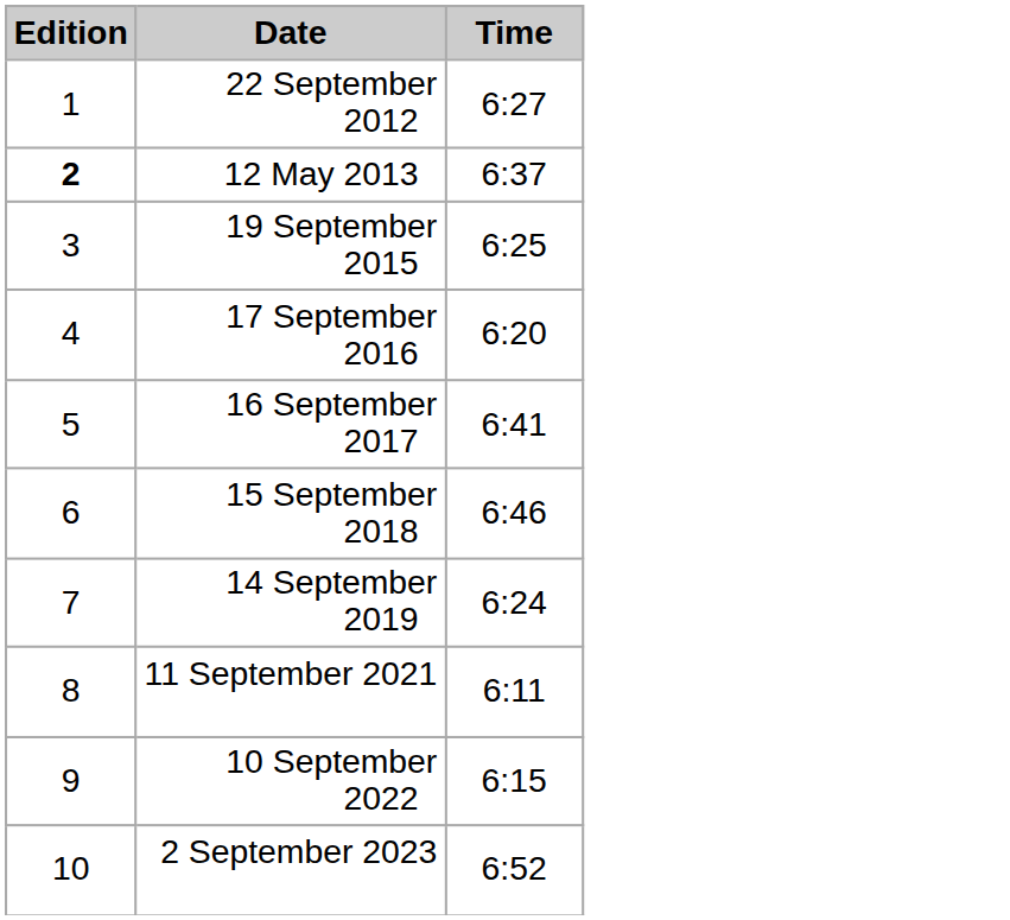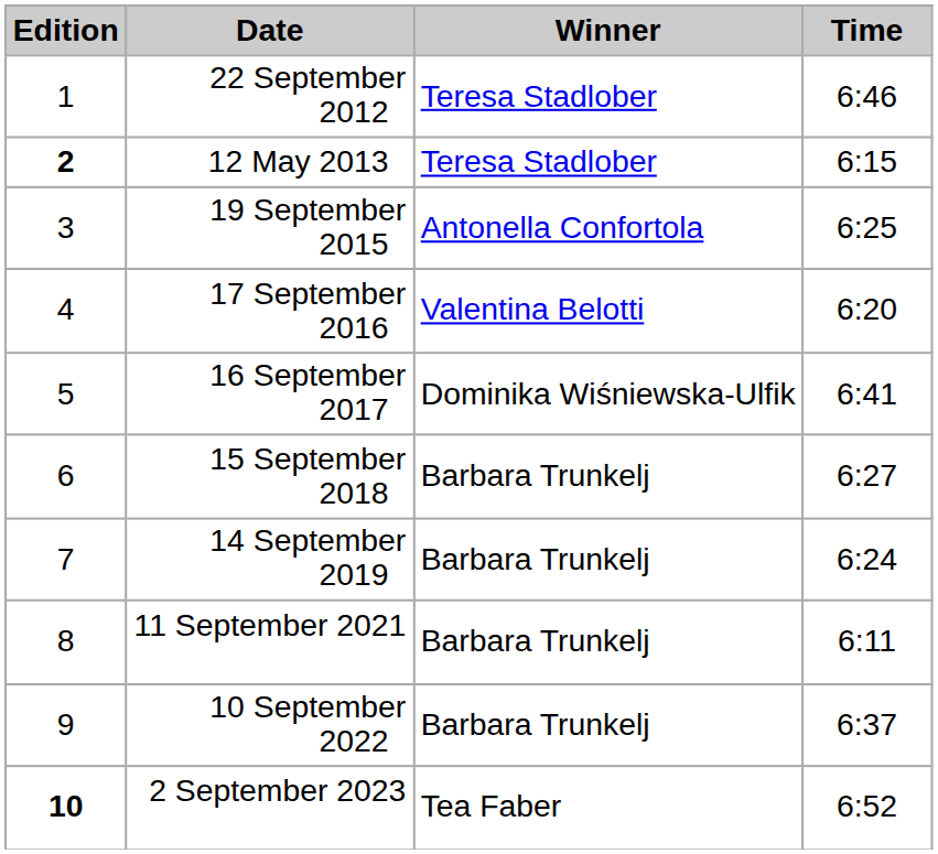+ column: Winner | Teresa Stadlober | Teresa Stadlober | Antonella Confortola | Valentina Belotti | Dominika Wiśniewska-Ulfik | Barbara Trunkelj | Barbara Trunkelj | Barbara Trunkelj | Barbara Trunkelj | Tea Faber
22 September 2012 | Time: 6:27 -> 6:46
12 May 2013 | Time: 6:37 -> 6:15
15 September 2018 | Time: 6:46 -> 6:27
10 September 2022 | Time: 6:15 -> 6:37
2 September 2023 | Edition: normal -> bold
